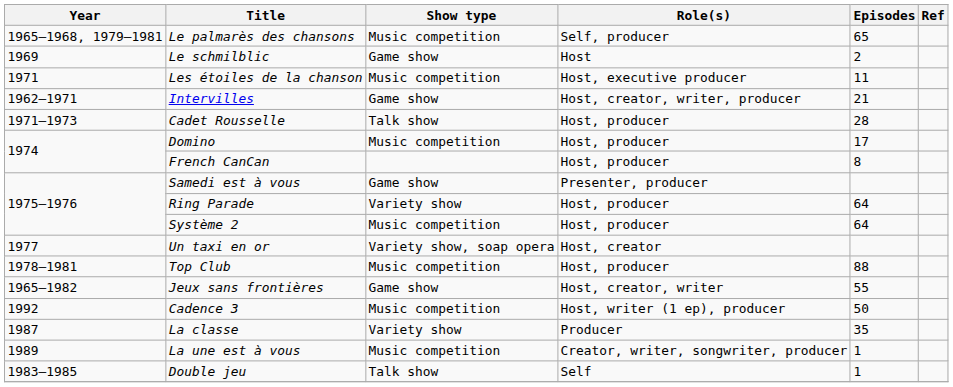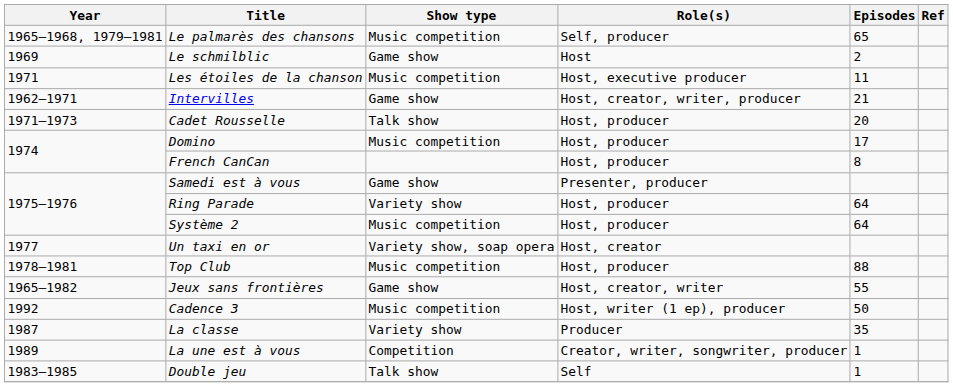Cadet Rousselle | Episodes: 28 -> 20
La une est à vous | Show type: Music competition -> Competition
